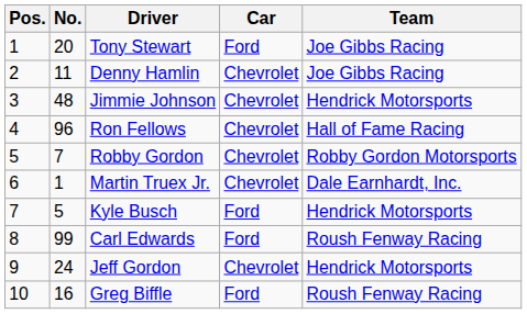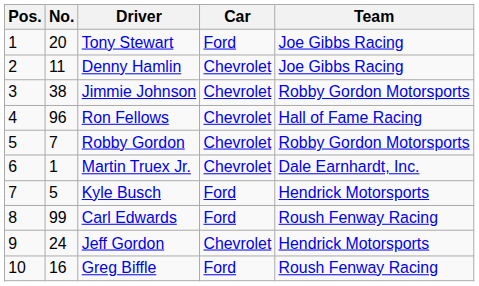Jimmie Johnson | No.: 48 -> 38
Jimmie Johnson | Team: Hendrick Motorsports -> Robby Gordon Motorsports
